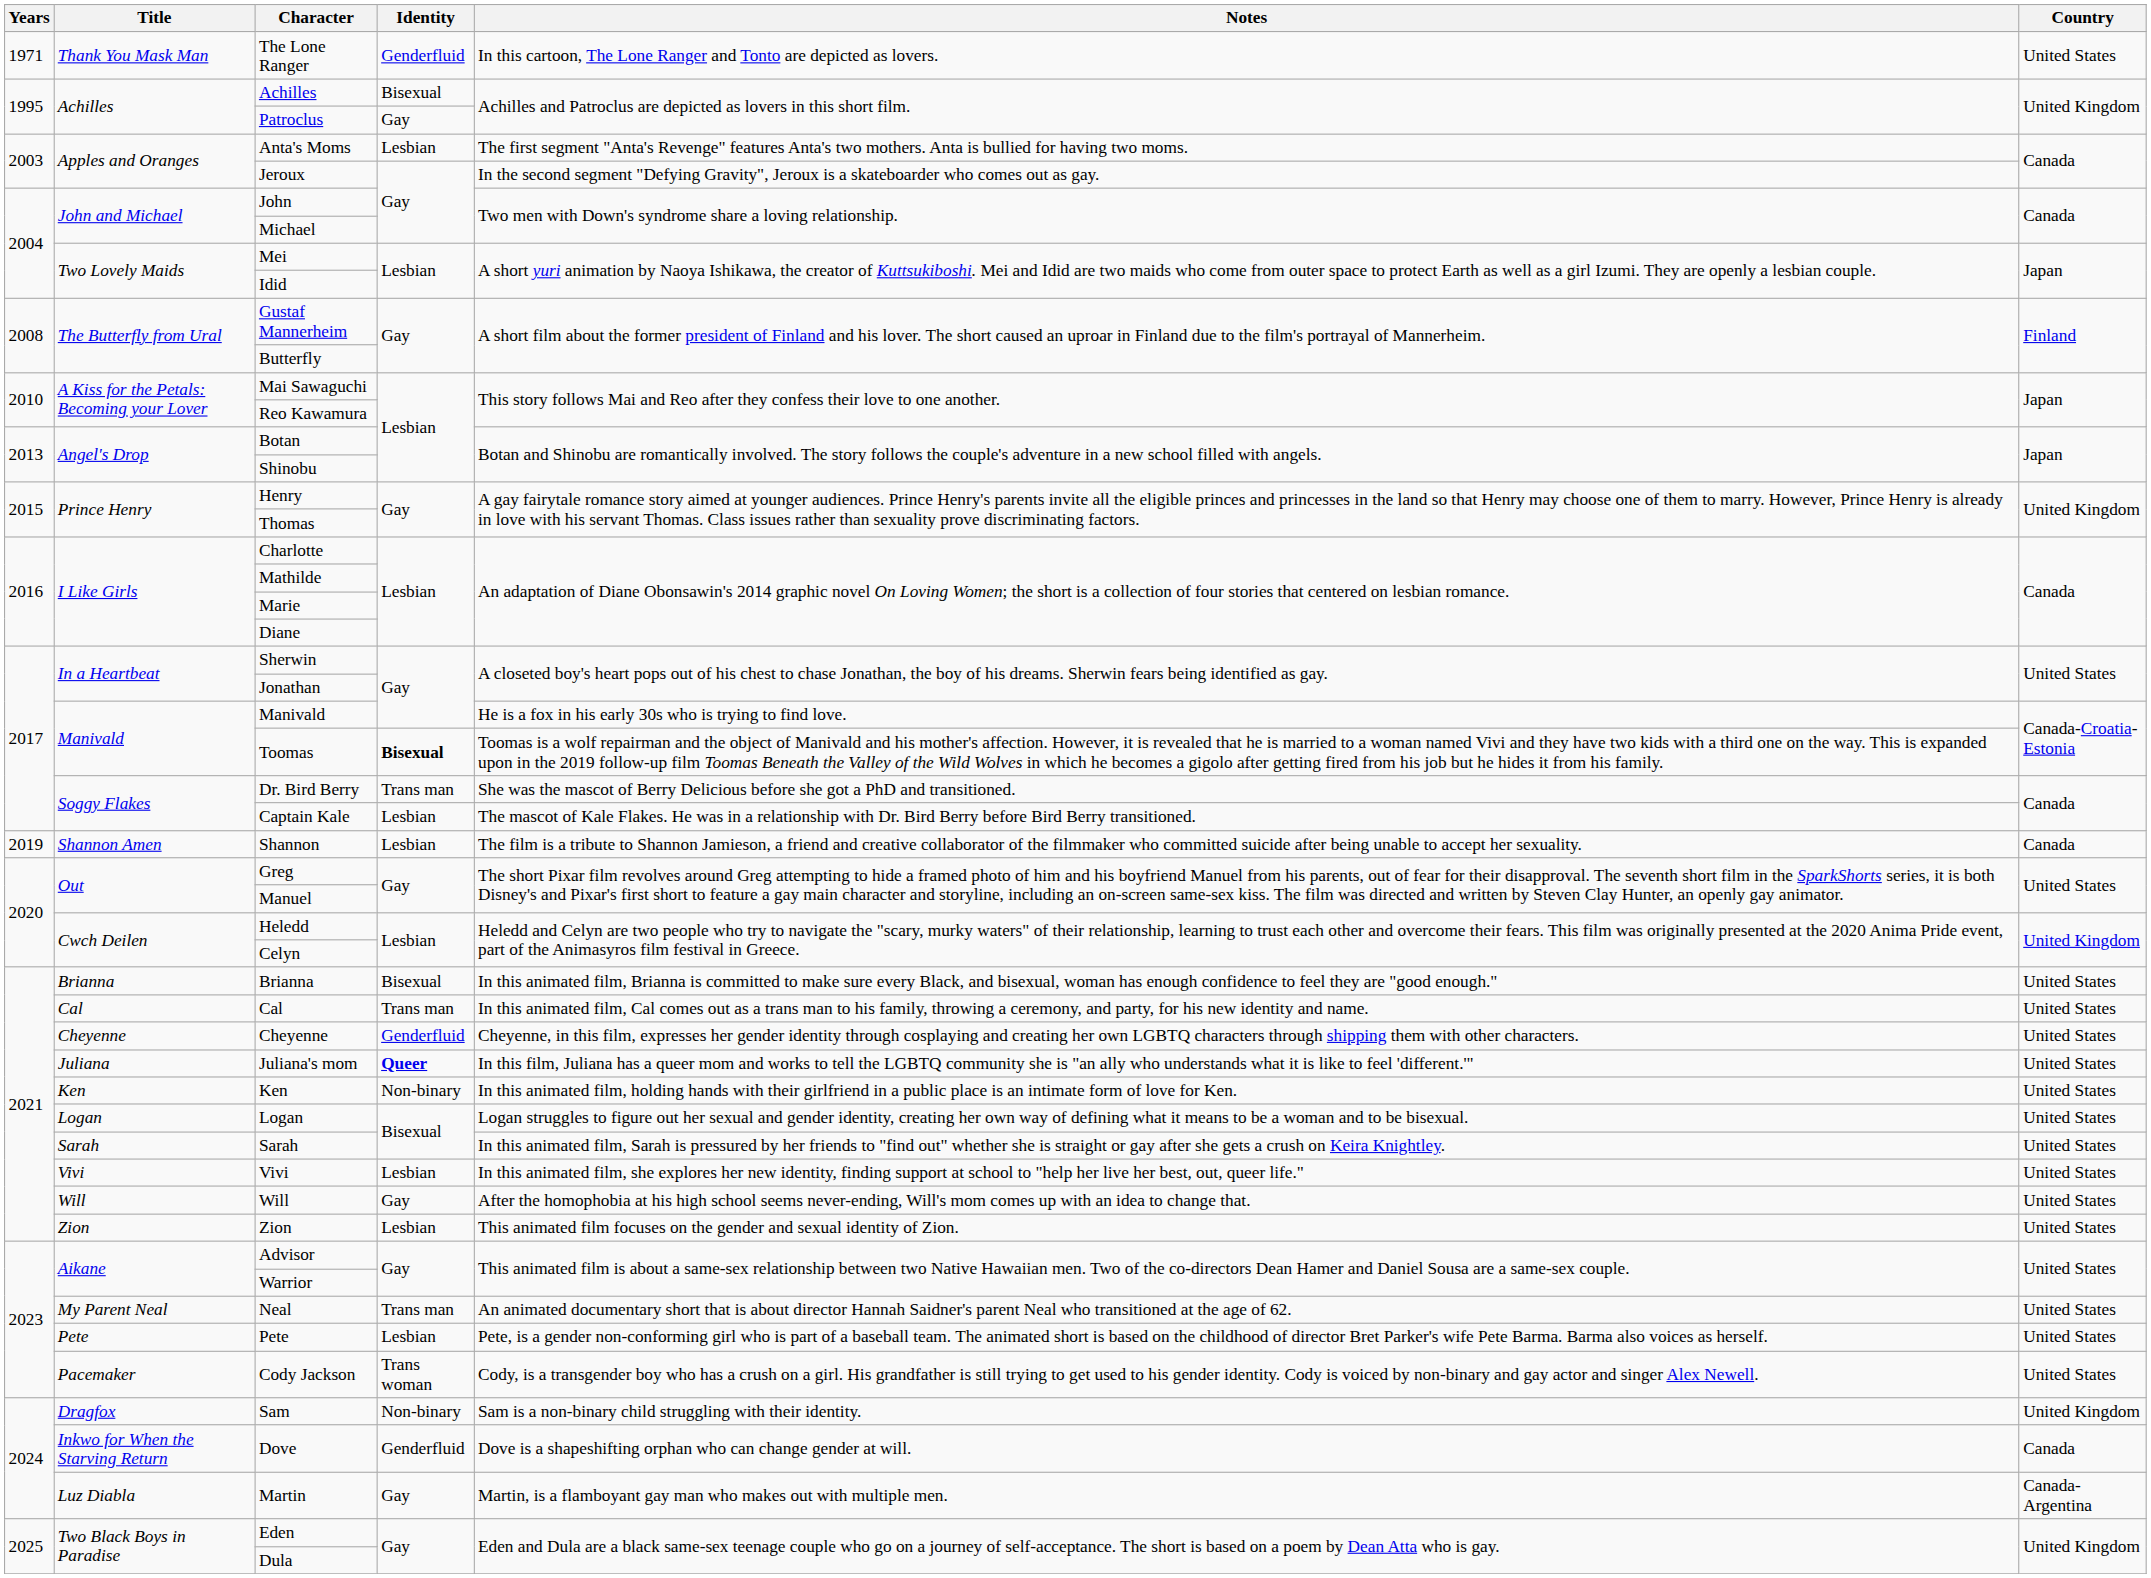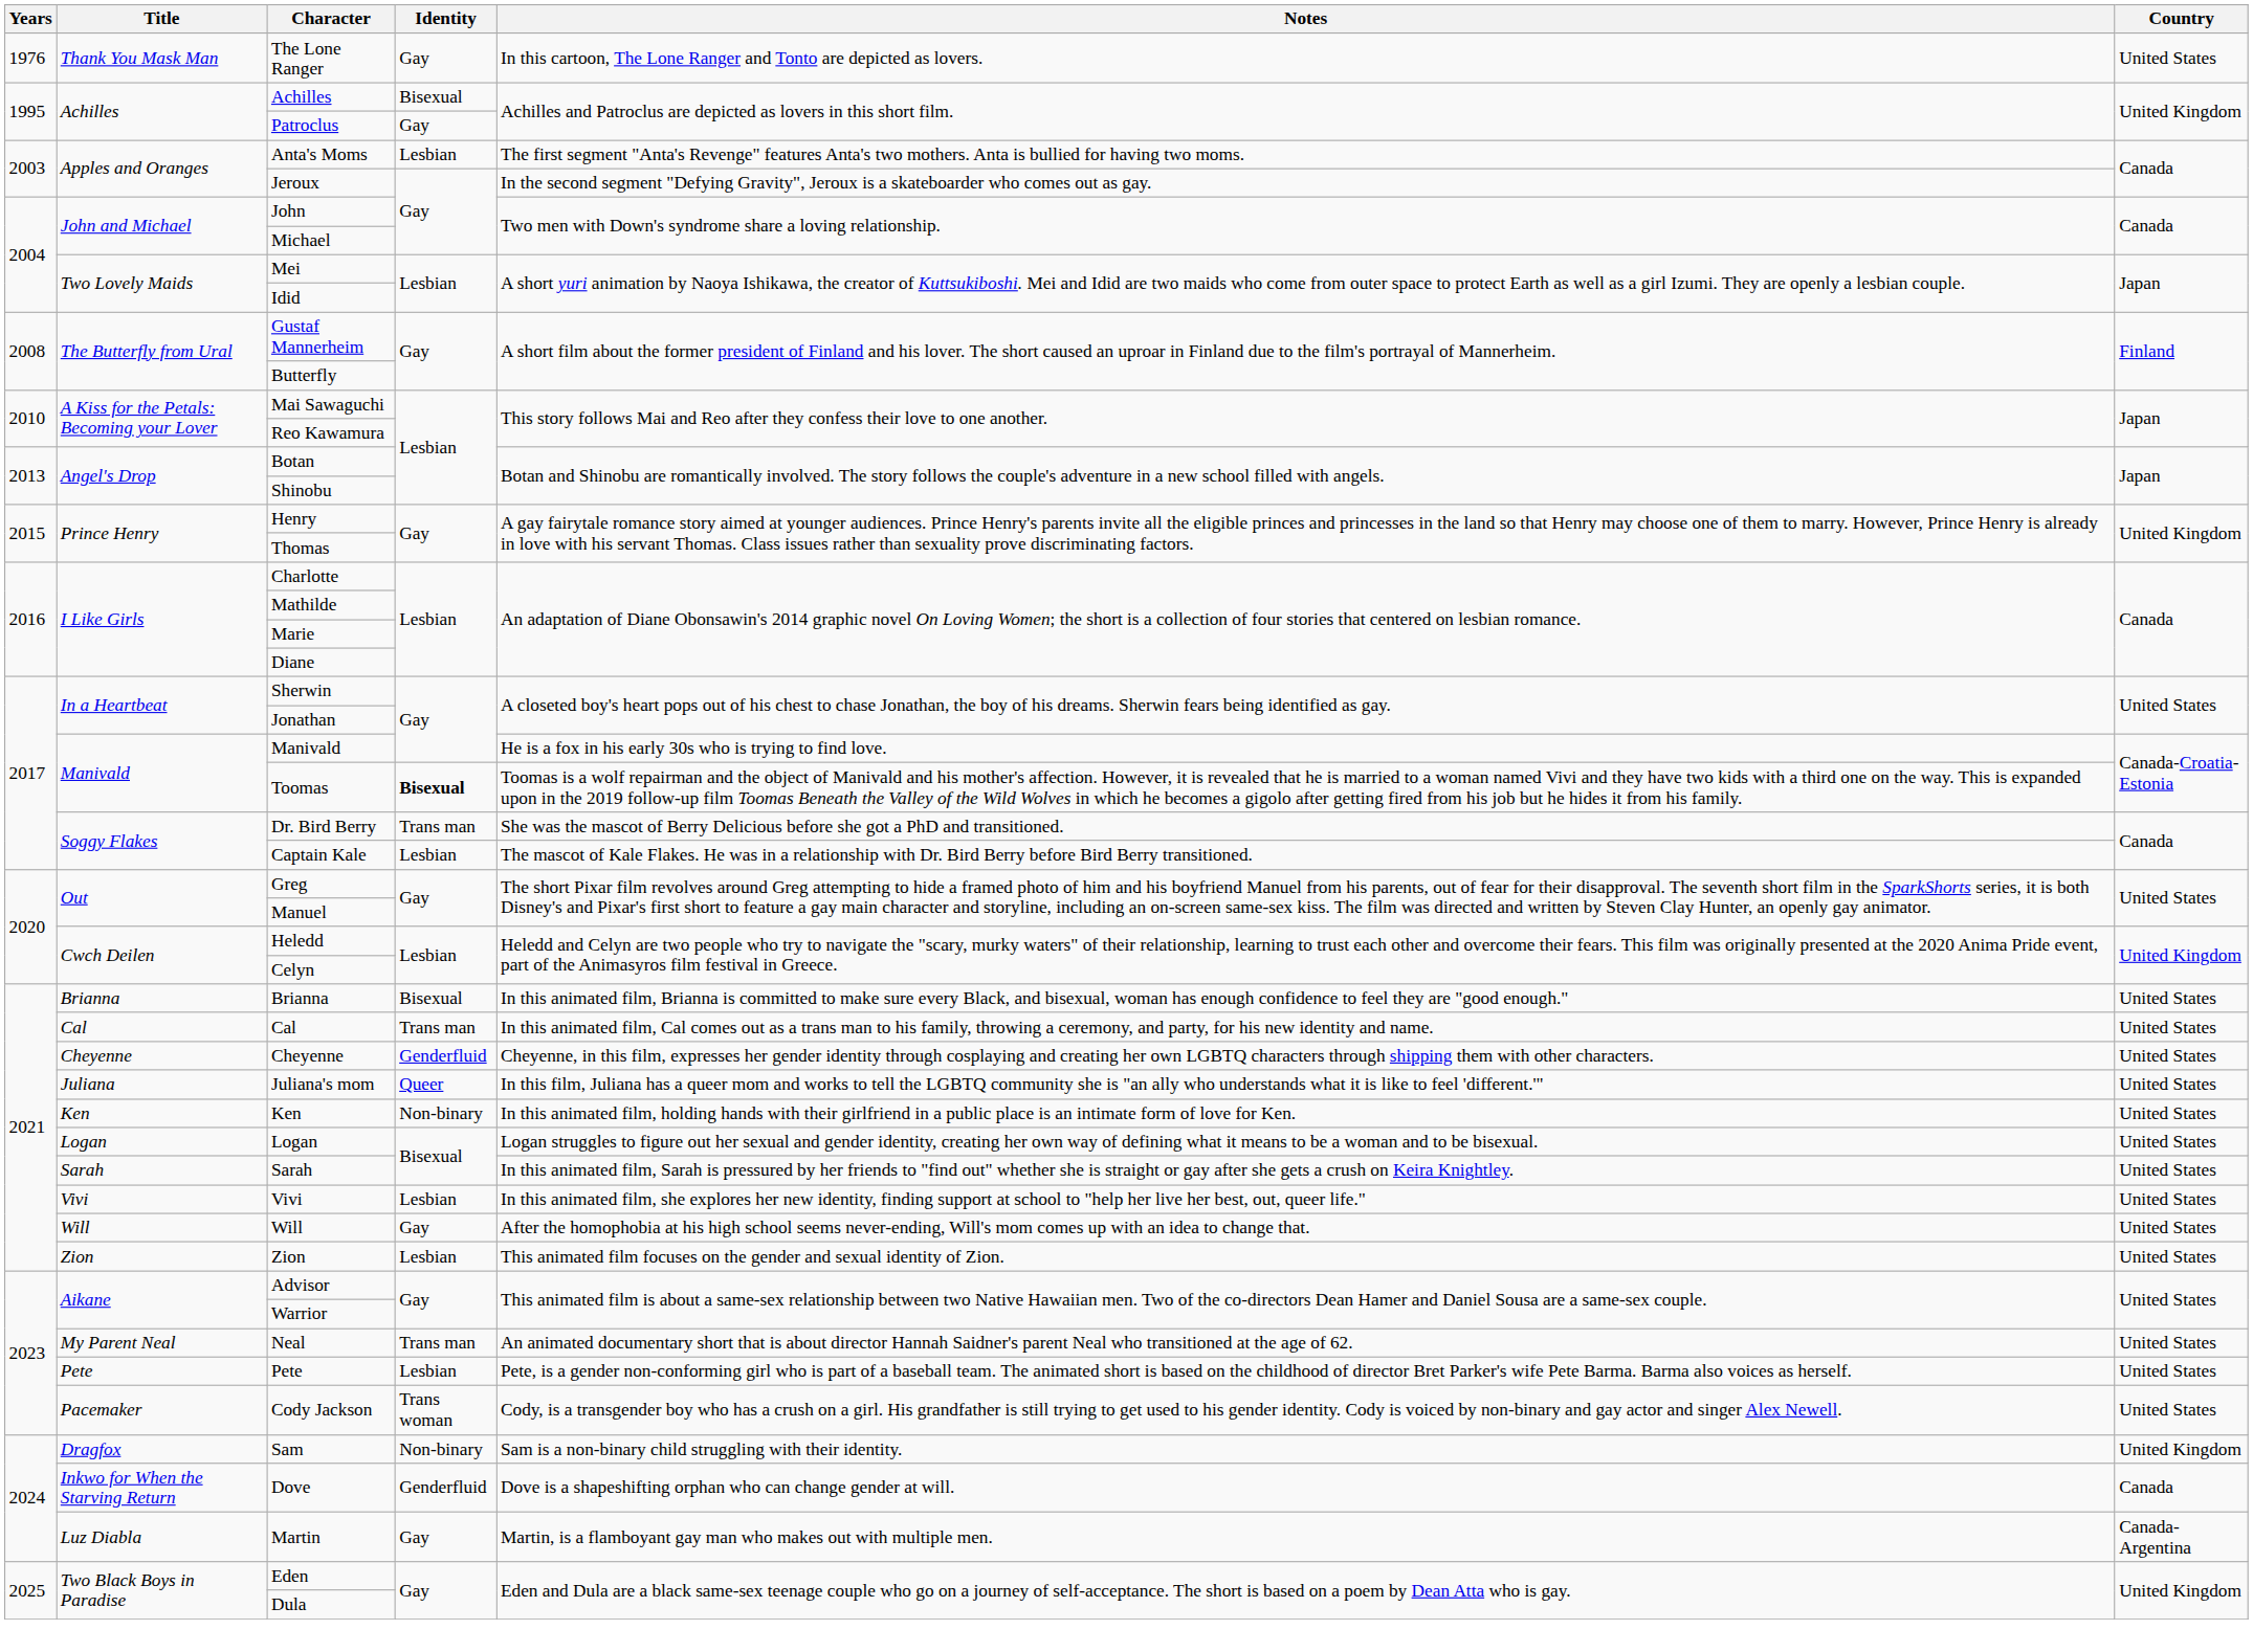The Lone Ranger | Years: 1971 -> 1976
The Lone Ranger | Identity: Genderfluid -> Gay
- row: 2019 | Shannon Amen | Shannon | Lesbian | The film is a tribute to Shannon Jamieson, a friend and creative collaborator of the filmmaker who committed suicide after being unable to accept her sexuality. | Canada
Juliana's mom | Identity: bold -> normal
